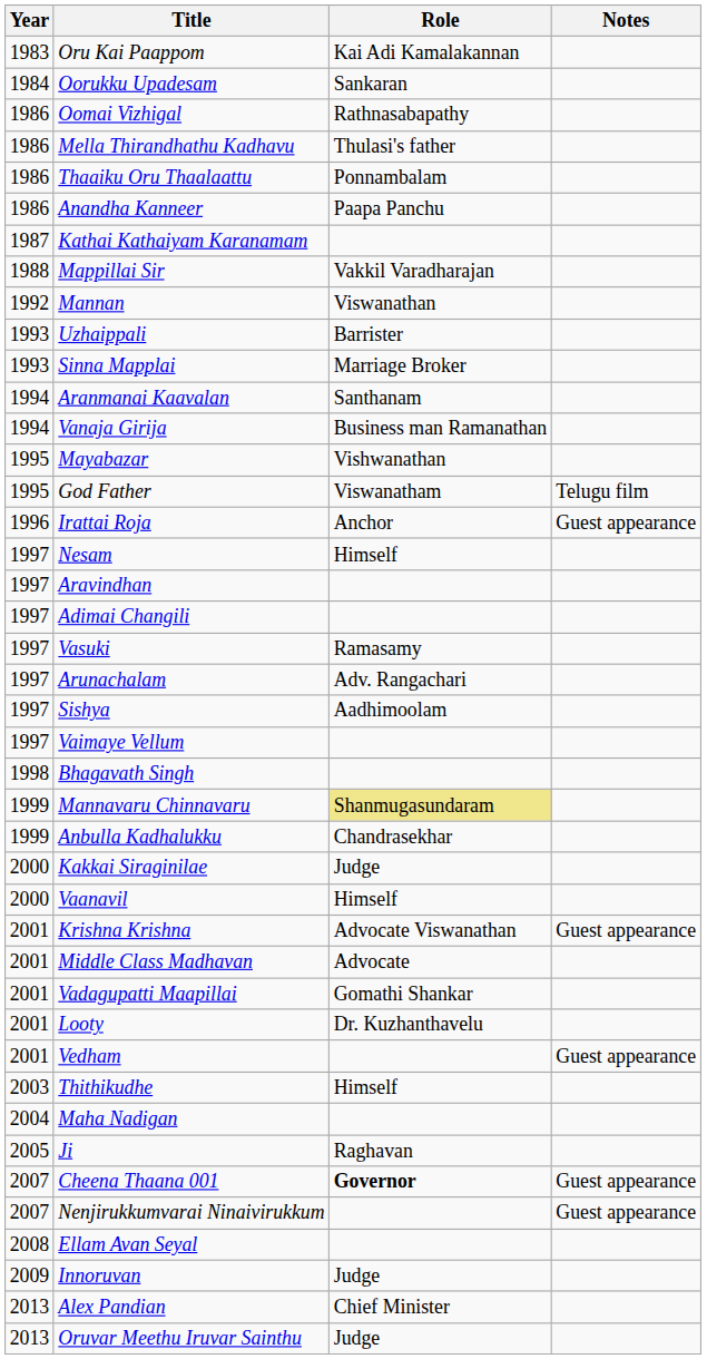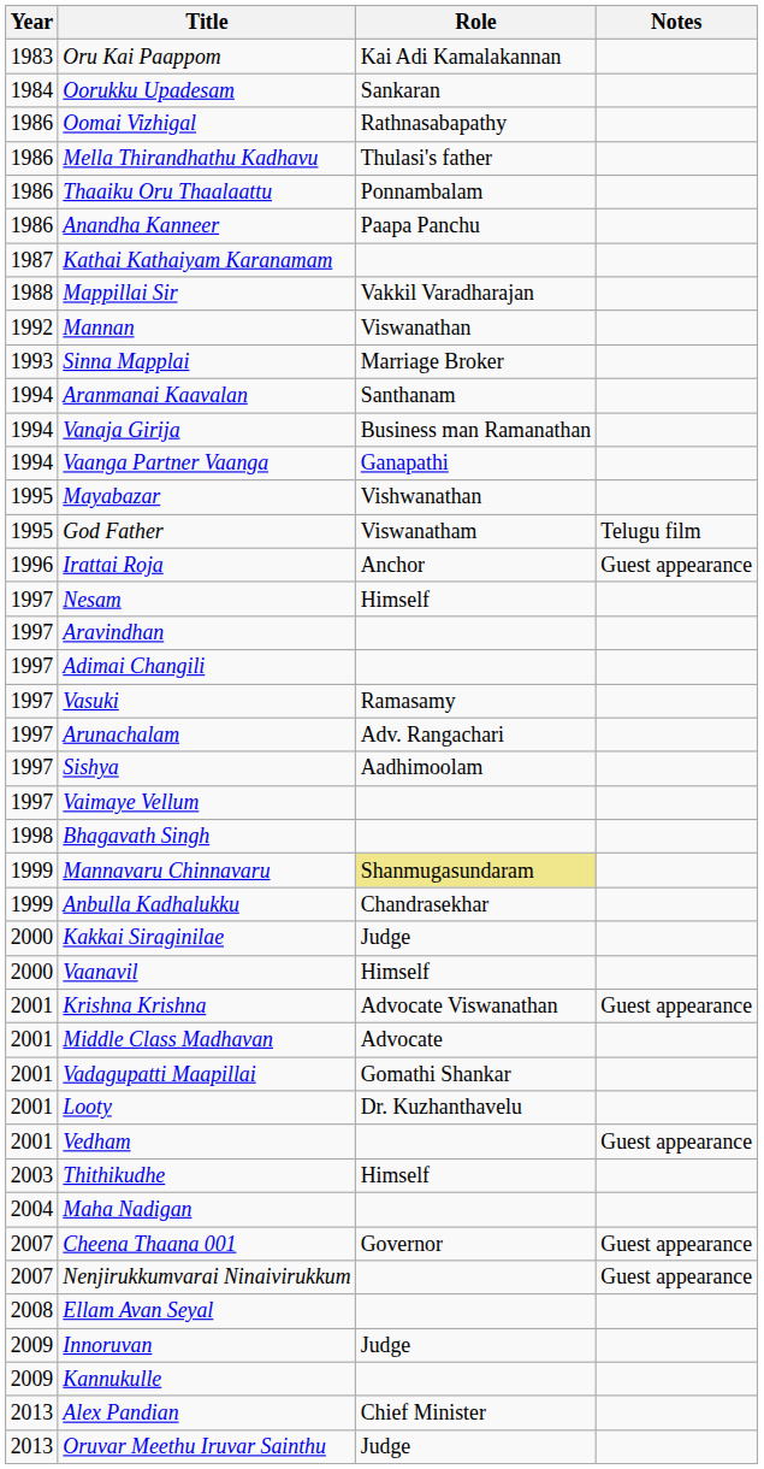- row: 1993 | Uzhaippali | Barrister
+ row: 1994 | Vaanga Partner Vaanga | Ganapathi
- row: 2005 | Ji | Raghavan
Cheena Thaana 001 | Role: bold -> normal
+ row: 2009 | Kannukulle
